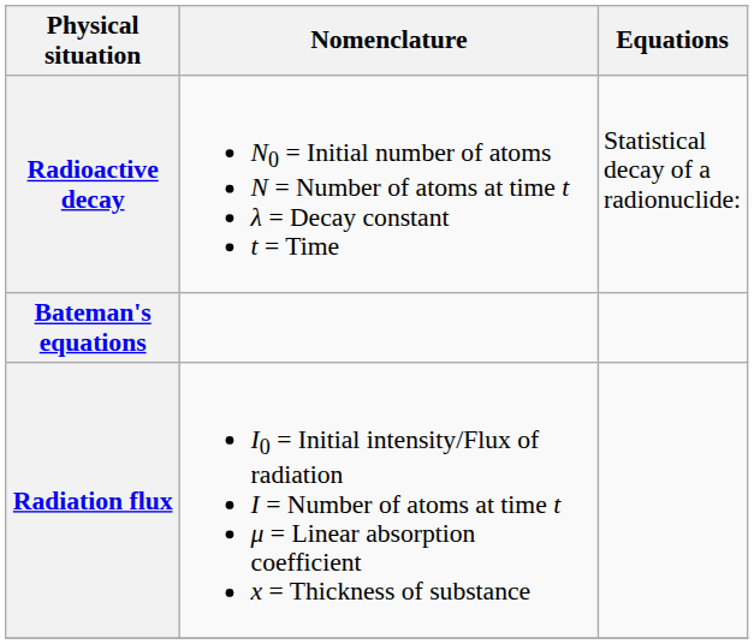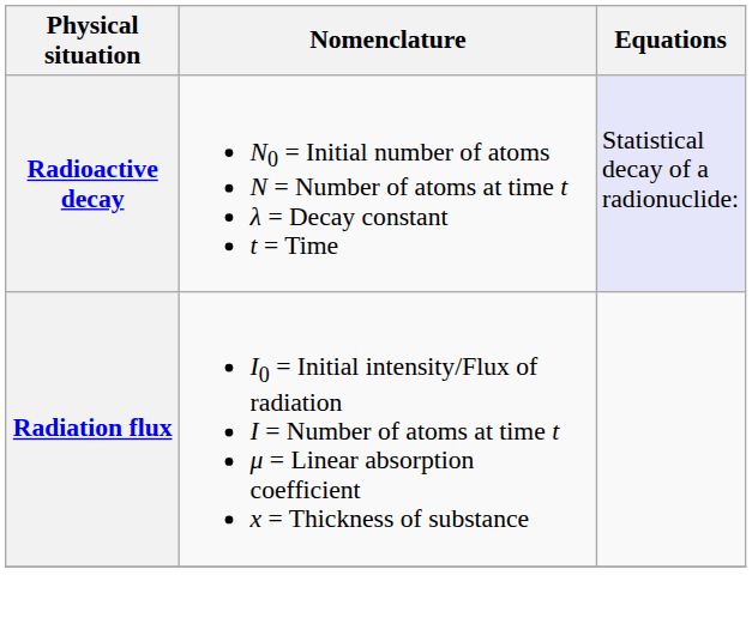Radioactive decay | Equations: no background -> lavender background
- row: Bateman's equations
